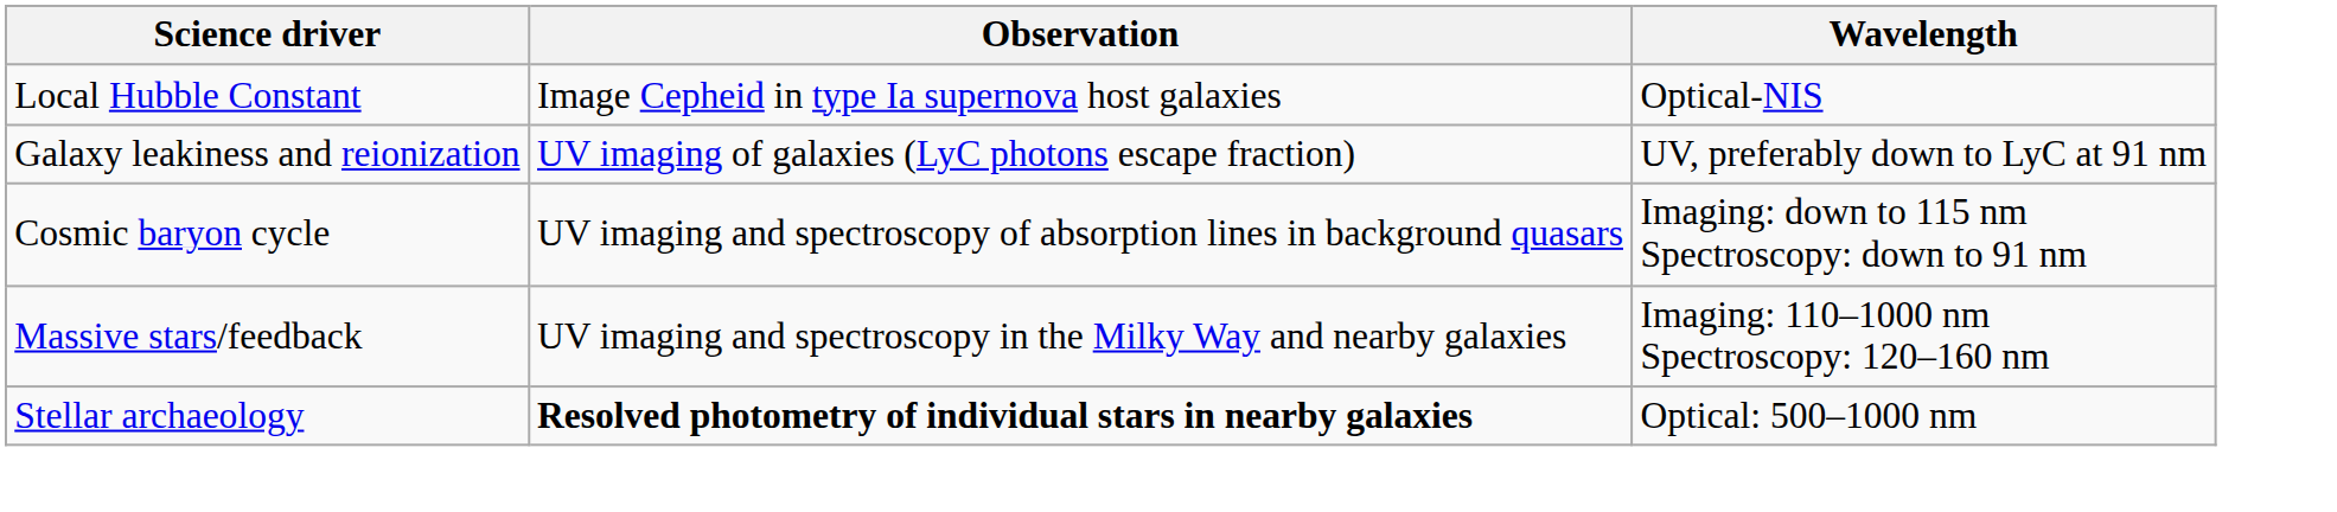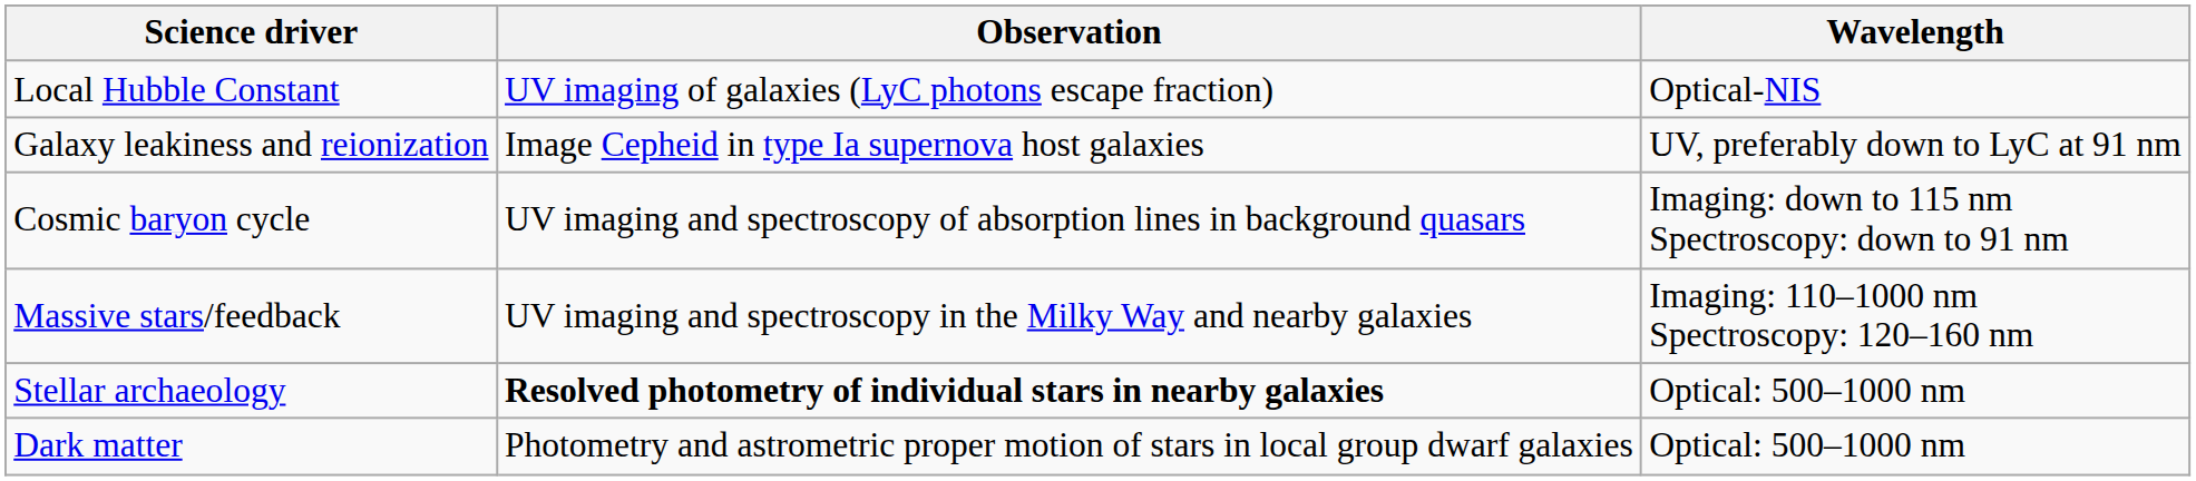Local Hubble Constant | Observation: Image Cepheid in type Ia supernova host galaxies -> UV imaging of galaxies (LyC photons escape fraction)
Galaxy leakiness and reionization | Observation: UV imaging of galaxies (LyC photons escape fraction) -> Image Cepheid in type Ia supernova host galaxies
+ row: Dark matter | Photometry and astrometric proper motion of stars in local group dwarf galaxies | Optical: 500–1000 nm
